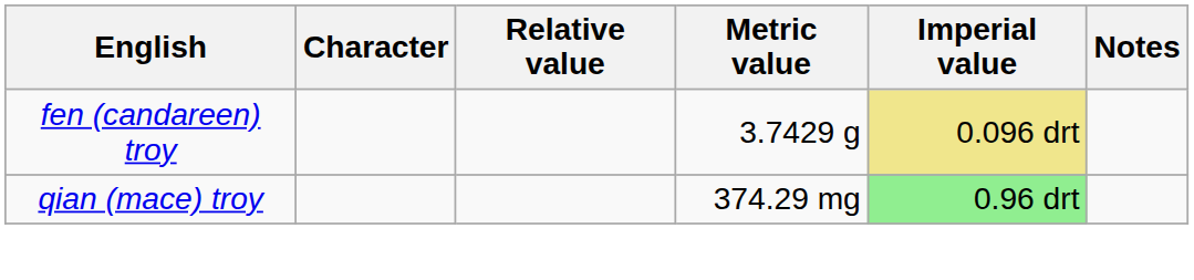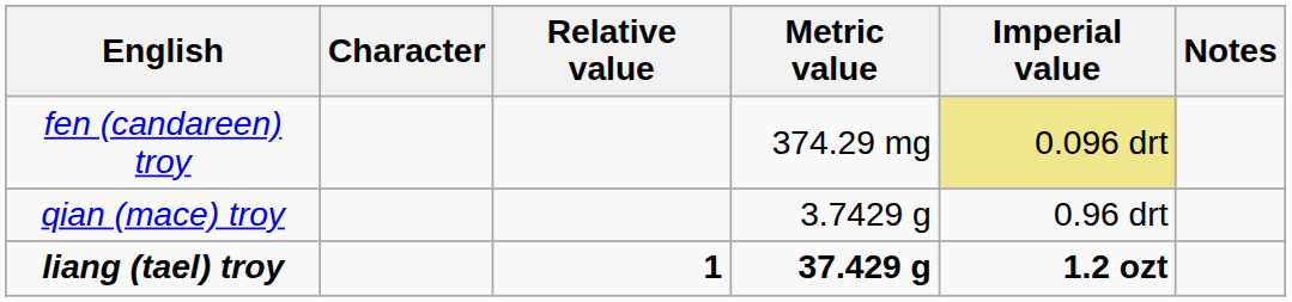fen (candareen) troy | Metric value: 3.7429 g -> 374.29 mg
qian (mace) troy | Metric value: 374.29 mg -> 3.7429 g
qian (mace) troy | Imperial value: lightgreen background -> no background
+ row: liang (tael) troy | 1 | 37.429 g | 1.2 ozt
